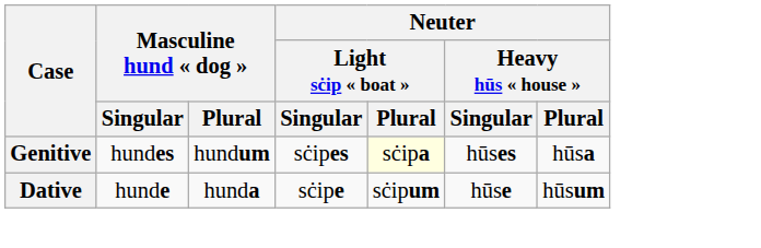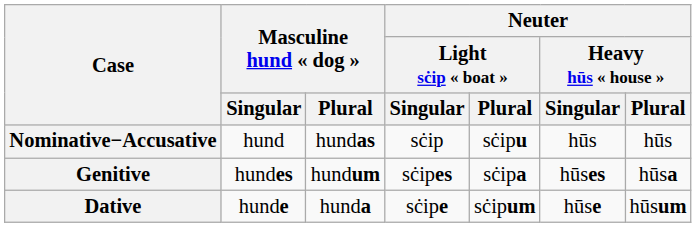+ row: Nominative−Accusative | hund | hundas | sċip | sċipu | hūs | hūs
Genitive | Neuter / Light sċip « boat » / Plural: lightyellow background -> no background
